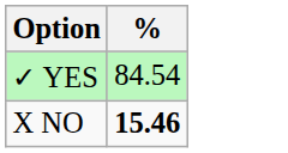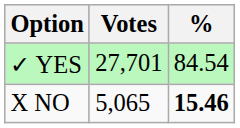+ column: Votes | 27,701 | 5,065
